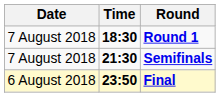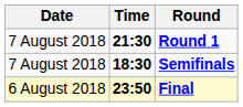Round 1 | Time: 18:30 -> 21:30
Semifinals | Time: 21:30 -> 18:30
